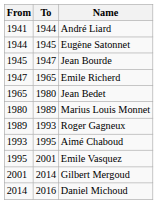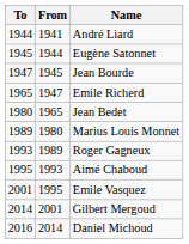columns swapped: From <-> To
